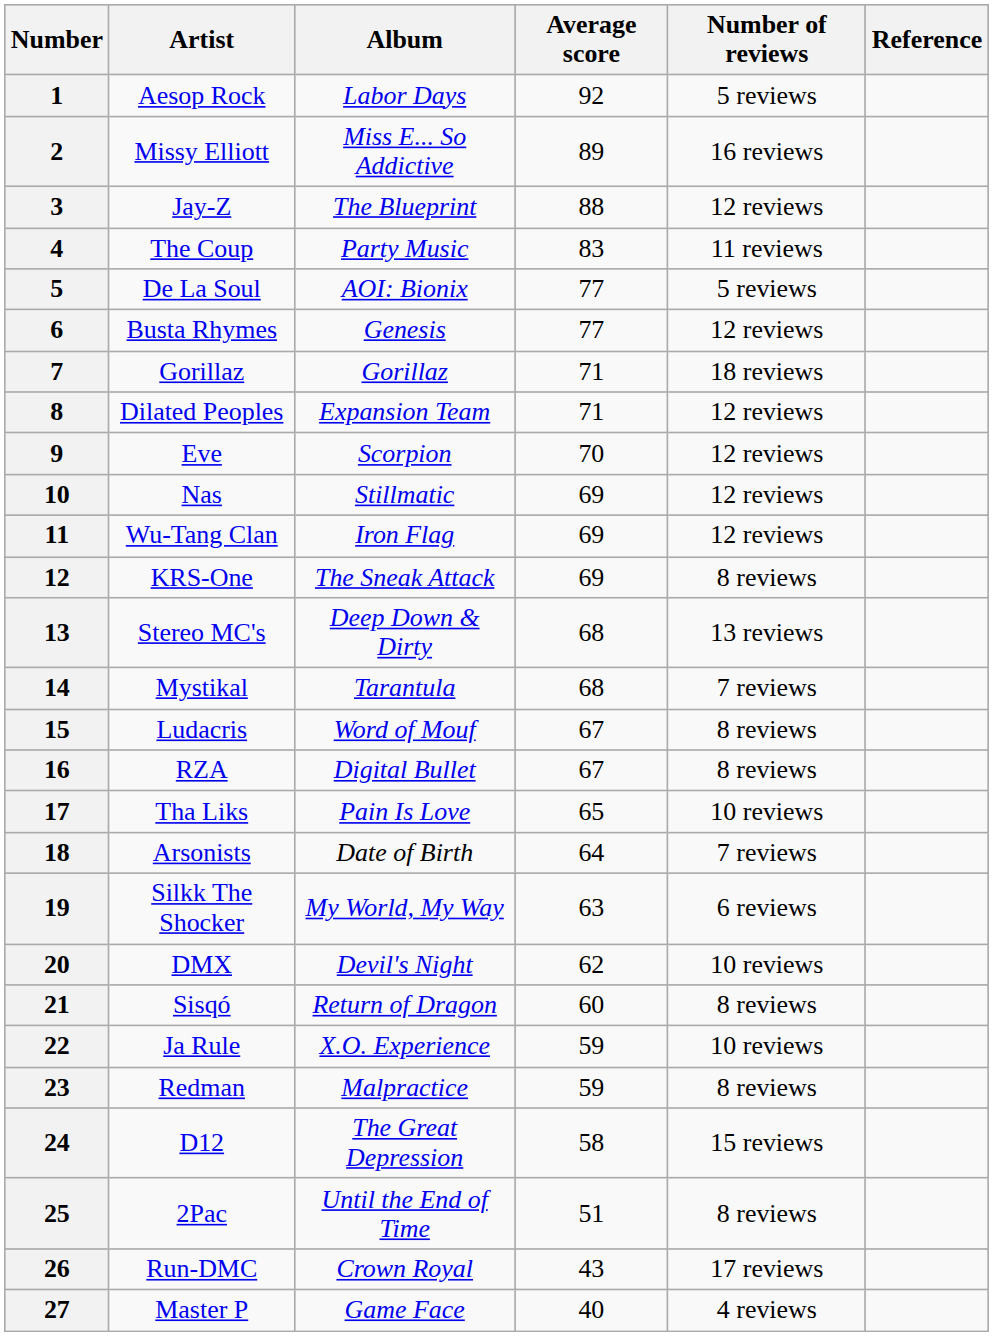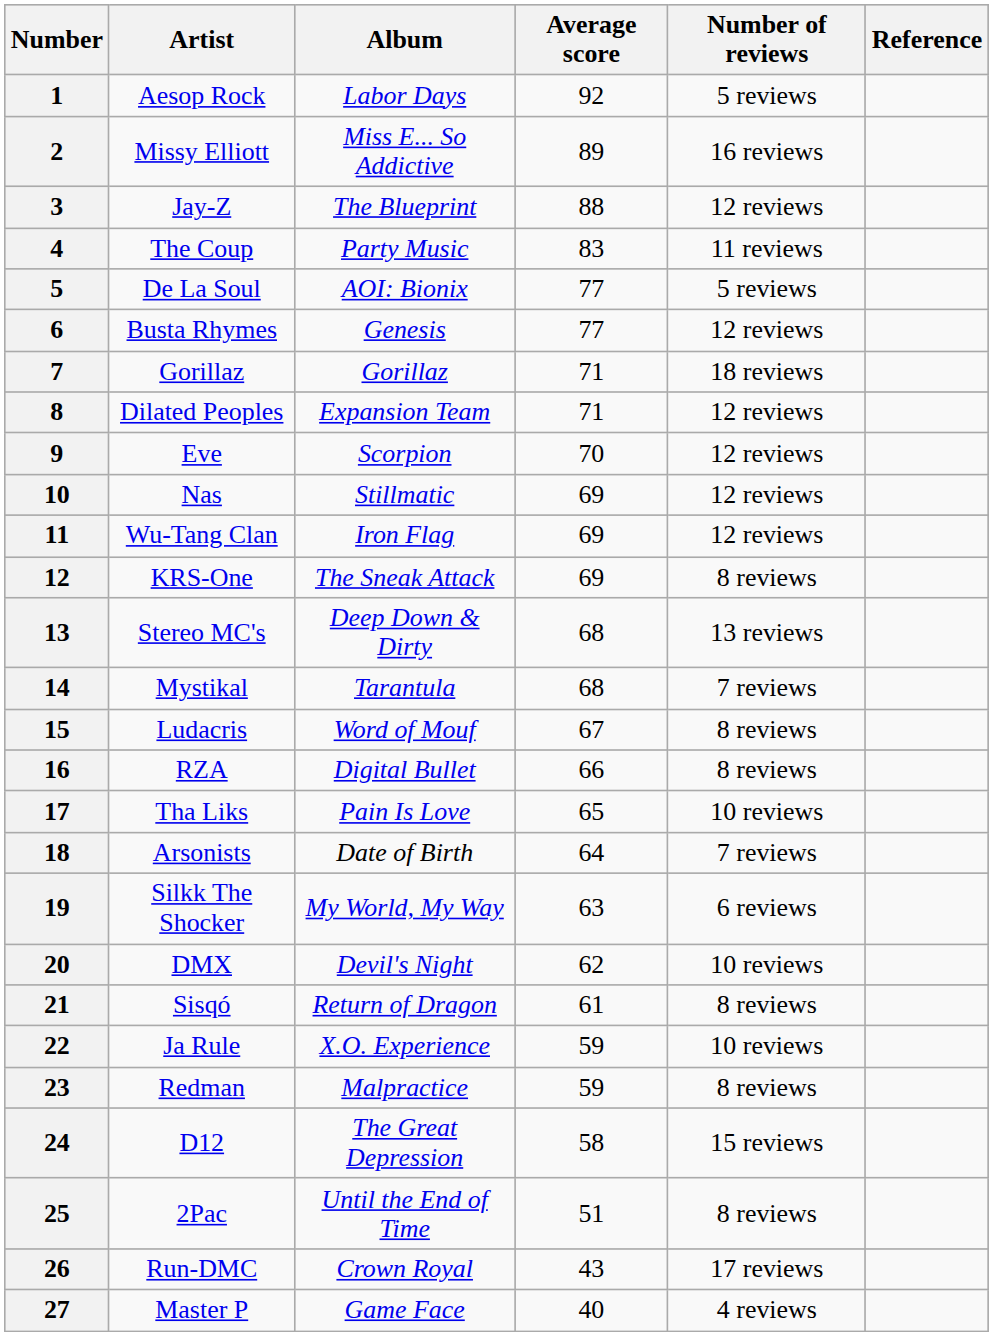16 | Average score: 67 -> 66
21 | Average score: 60 -> 61
